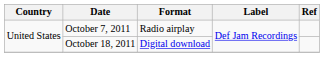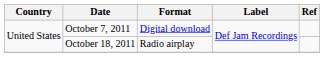October 7, 2011 | Format: Radio airplay -> Digital download
October 18, 2011 | Format: Digital download -> Radio airplay
